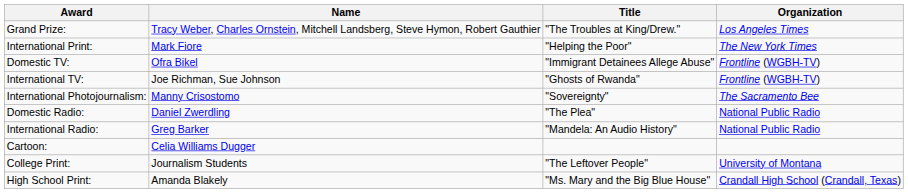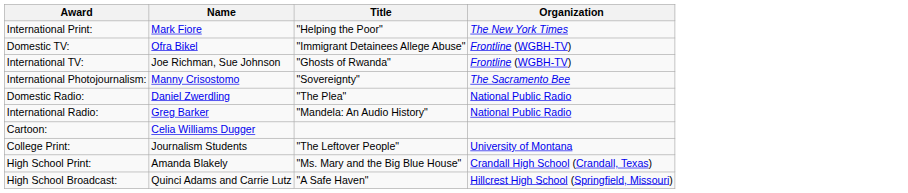- row: Grand Prize: | Tracy Weber, Charles Ornstein, Mitchell Landsberg, Steve Hymon, Robert Gauthier | "The Troubles at King/Drew." | Los Angeles Times
+ row: High School Broadcast: | Quinci Adams and Carrie Lutz | "A Safe Haven" | Hillcrest High School (Springfield, Missouri)
